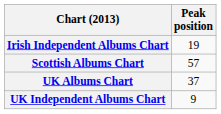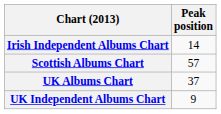Irish Independent Albums Chart | Peak position: 19 -> 14
